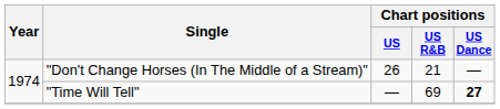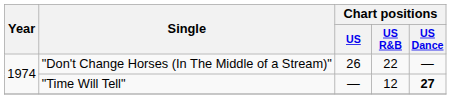"Don't Change Horses (In The Middle of a Stream)" | Chart positions / US R&B: 21 -> 22
"Time Will Tell" | Chart positions / US R&B: 69 -> 12
